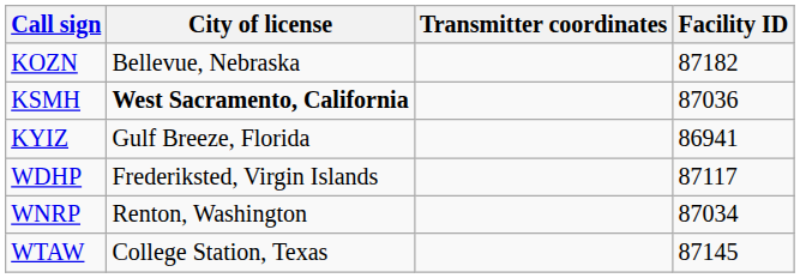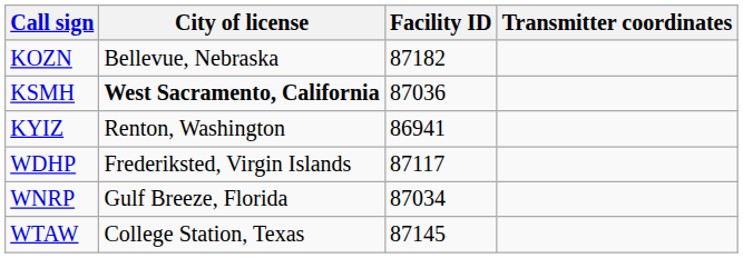columns swapped: Facility ID <-> Transmitter coordinates
KYIZ | City of license: Gulf Breeze, Florida -> Renton, Washington
WNRP | City of license: Renton, Washington -> Gulf Breeze, Florida
